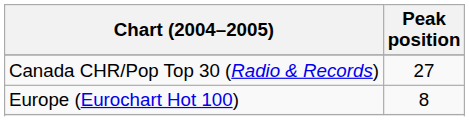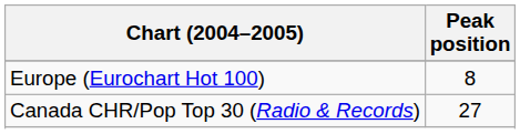rows swapped: Canada CHR/Pop Top 30 (Radio & Records) <-> Europe (Eurochart Hot 100)
